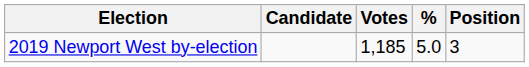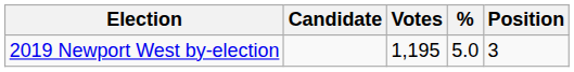2019 Newport West by-election | Votes: 1,185 -> 1,195
